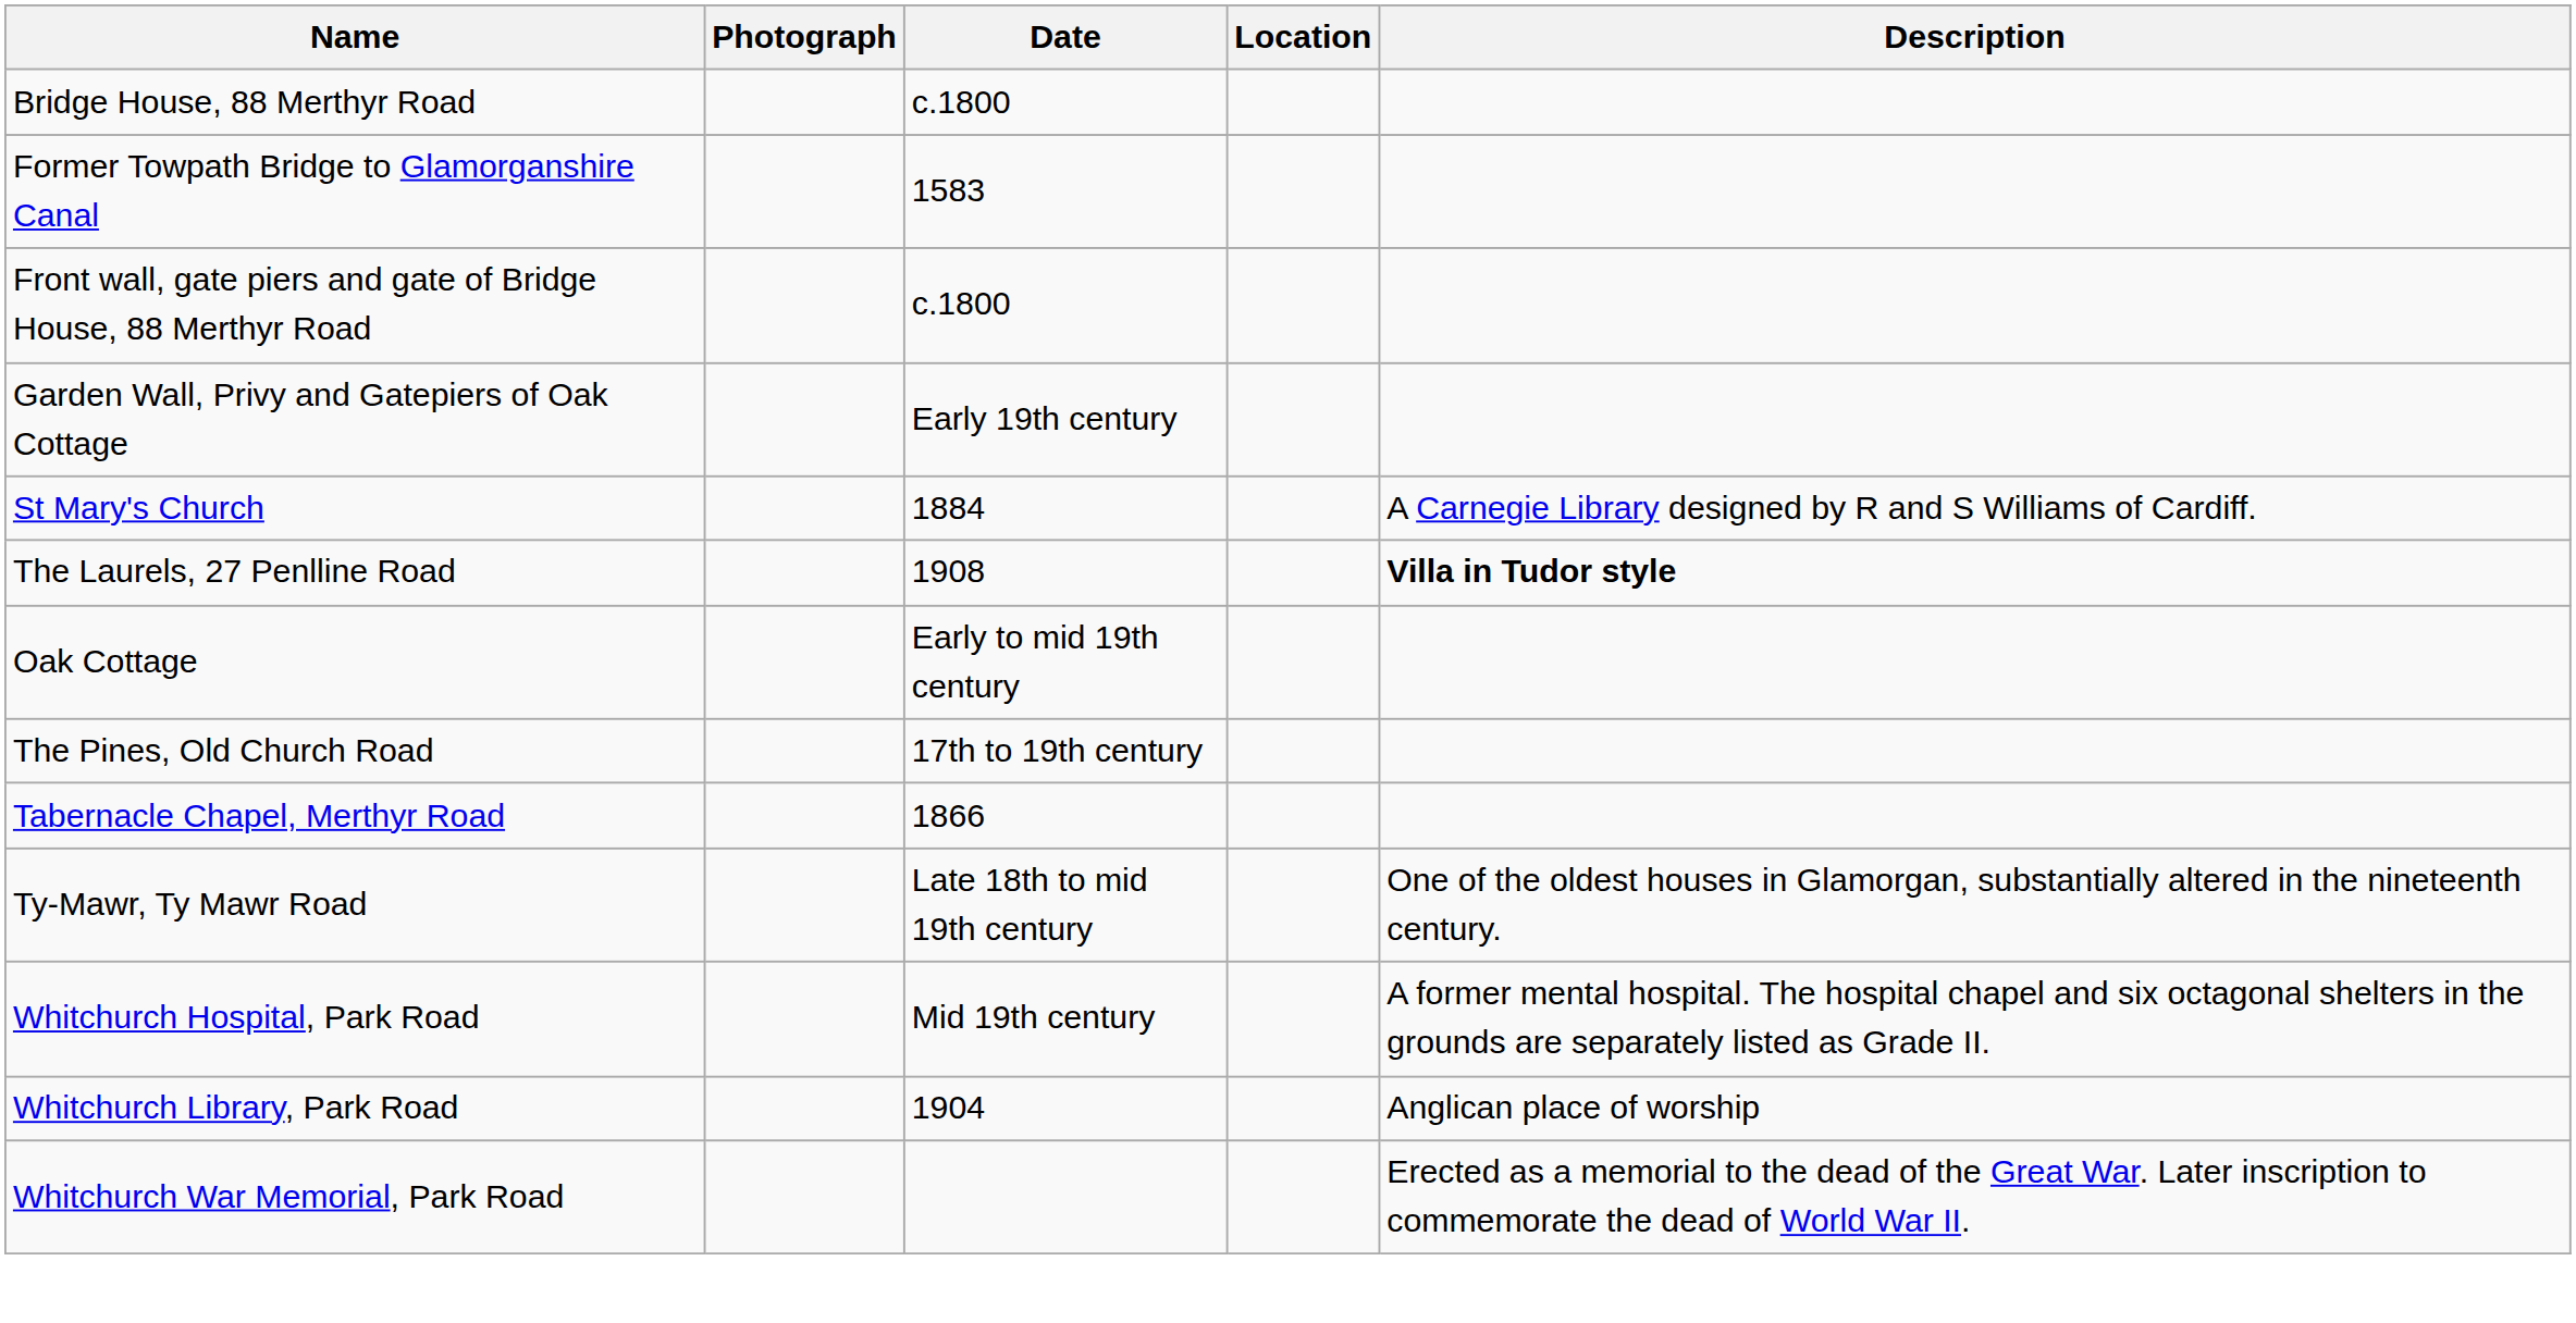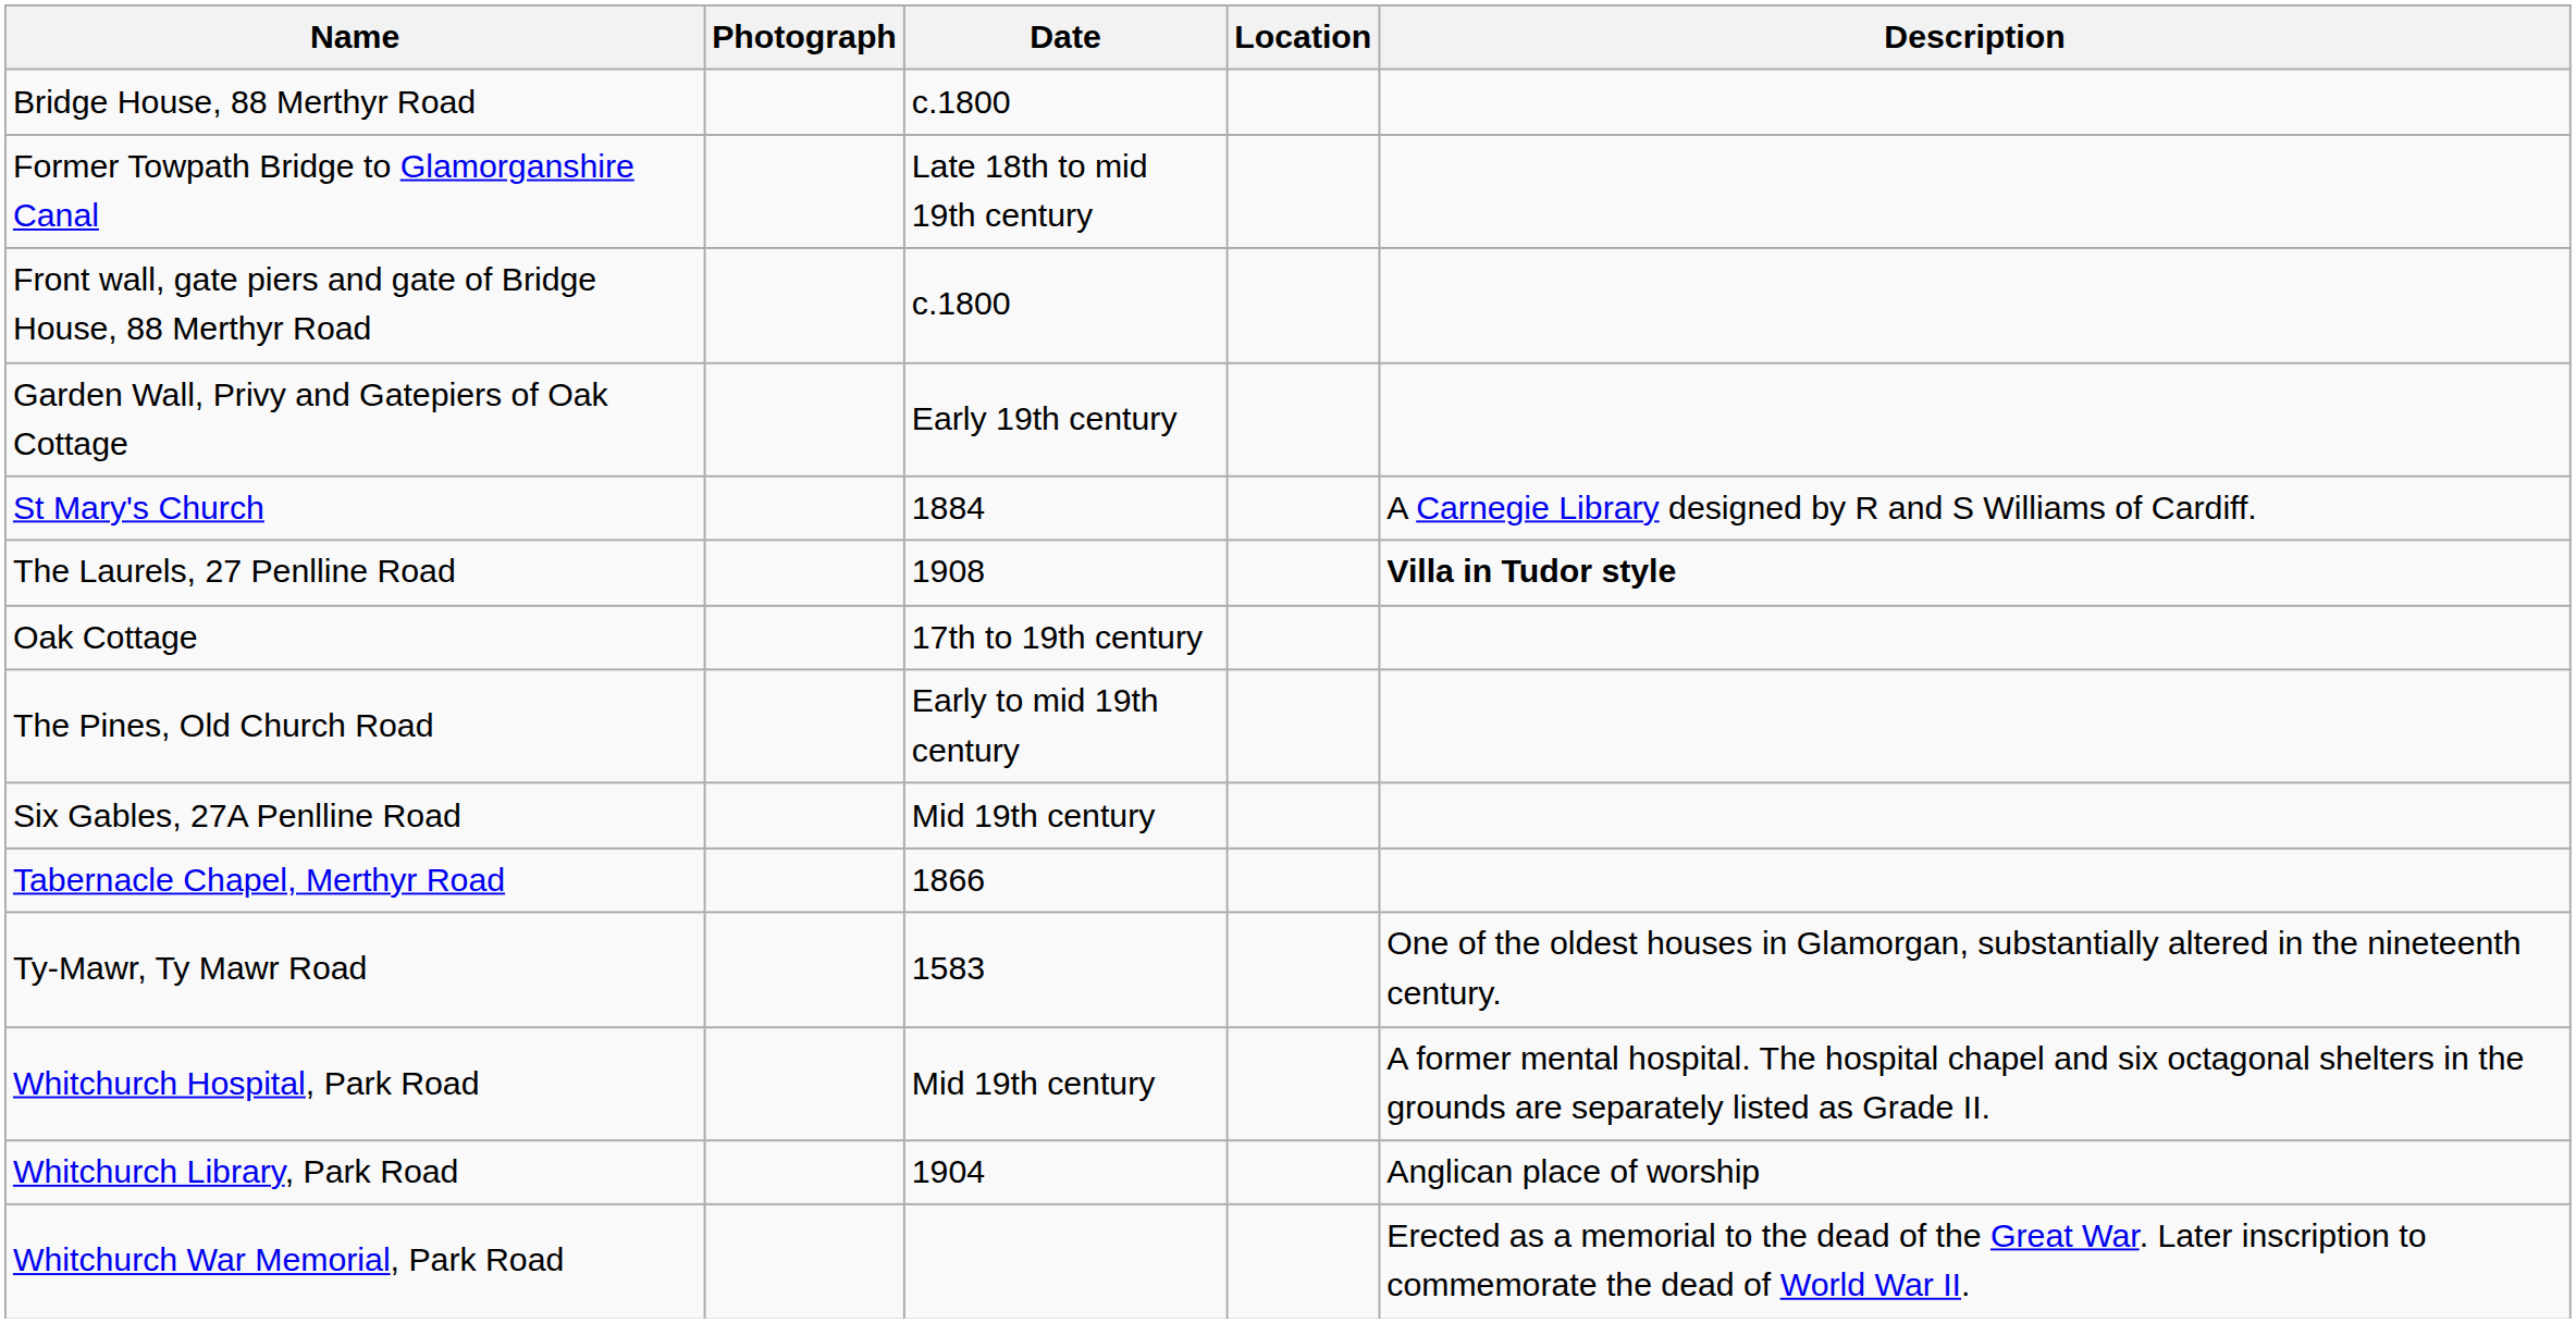Former Towpath Bridge to Glamorganshire Canal | Date: 1583 -> Late 18th to mid 19th century
Oak Cottage | Date: Early to mid 19th century -> 17th to 19th century
The Pines, Old Church Road | Date: 17th to 19th century -> Early to mid 19th century
+ row: Six Gables, 27A Penlline Road | Mid 19th century
Ty-Mawr, Ty Mawr Road | Date: Late 18th to mid 19th century -> 1583
